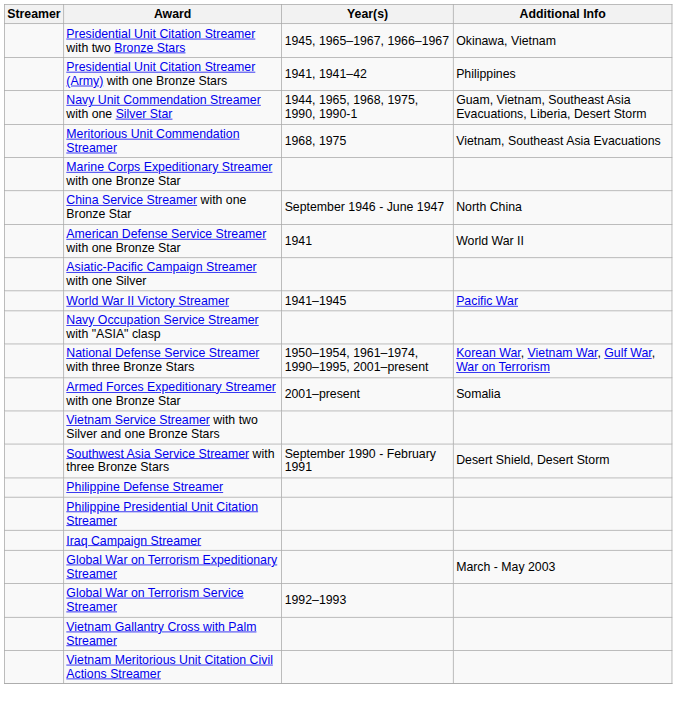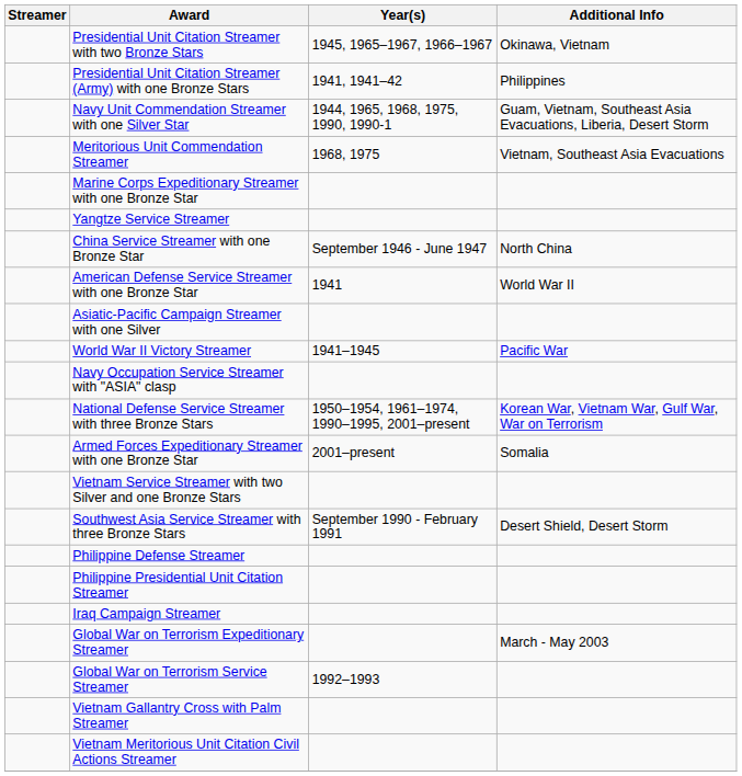+ row: Yangtze Service Streamer
